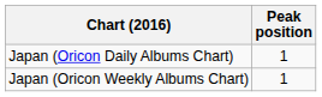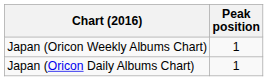rows swapped: Japan (Oricon Daily Albums Chart) <-> Japan (Oricon Weekly Albums Chart)
